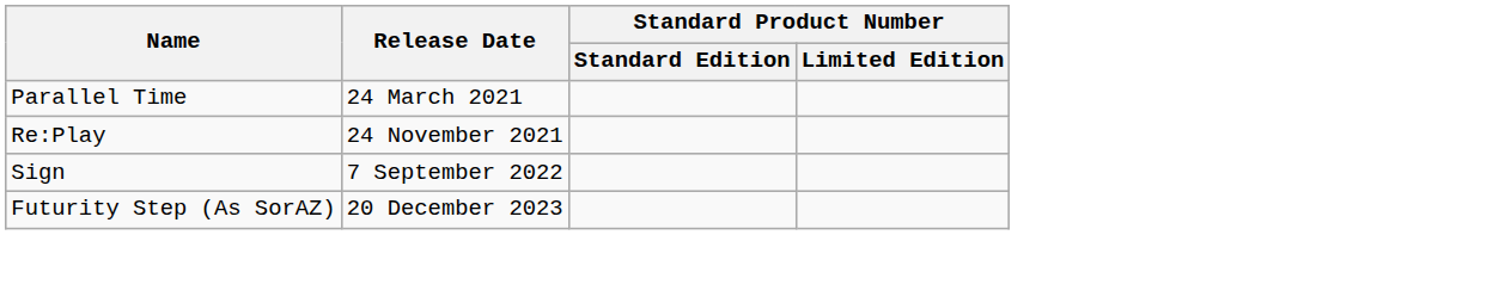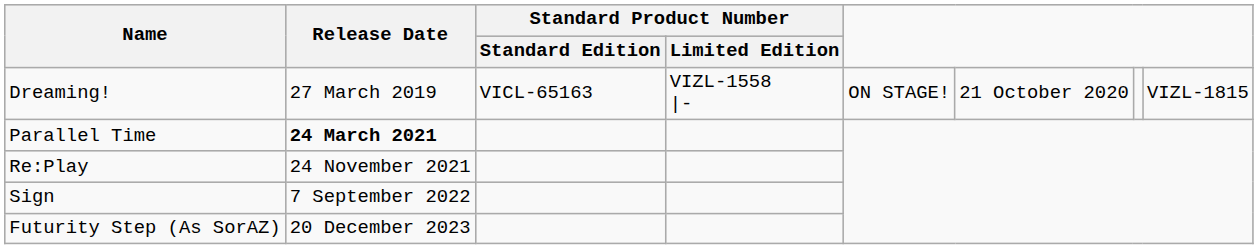+ row: Dreaming! | 27 March 2019 | VICL-65163 | VIZL-1558 |- | ON STAGE! | 21 October 2020 | VIZL-1815
Parallel Time | Release Date: normal -> bold
